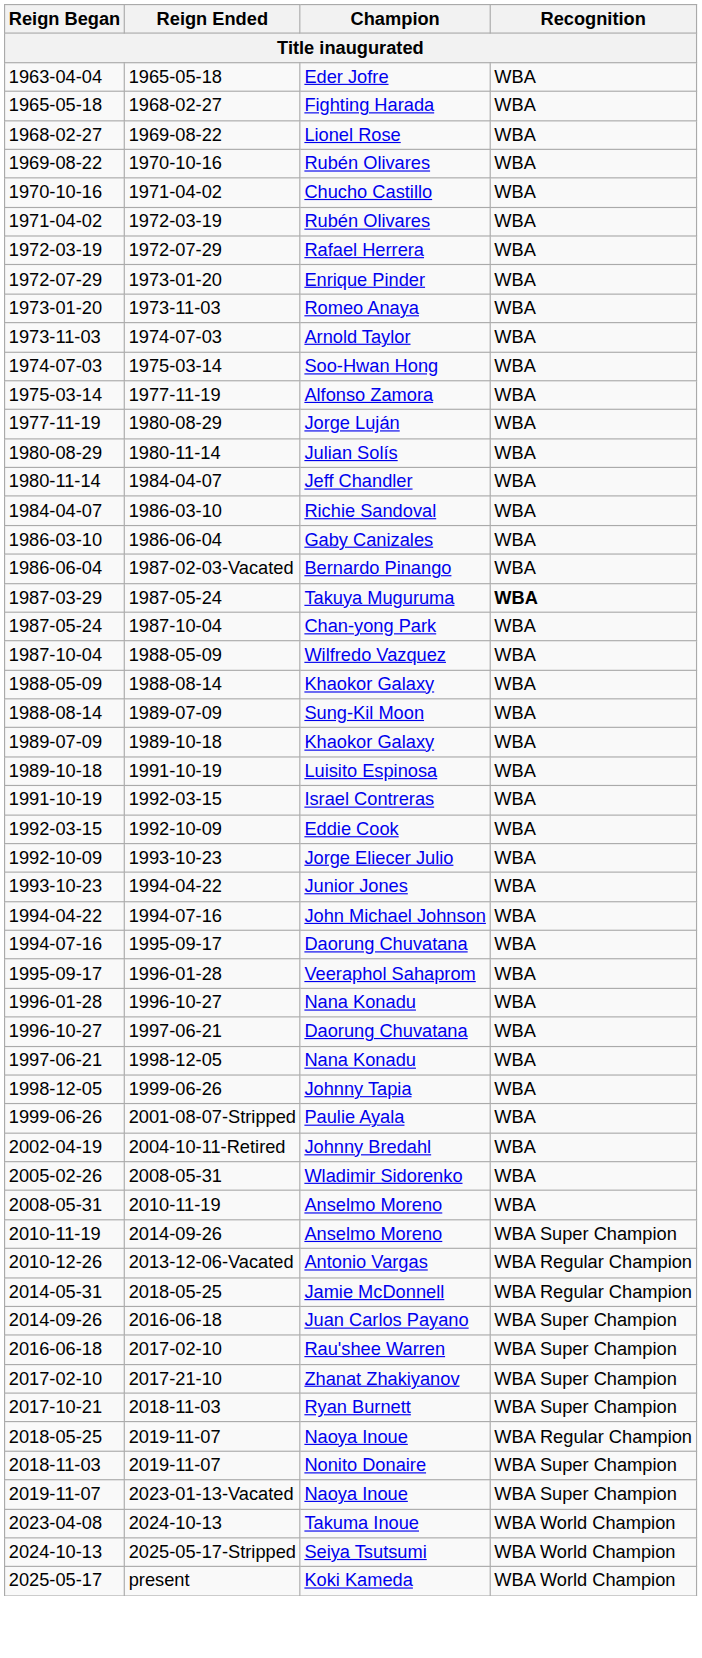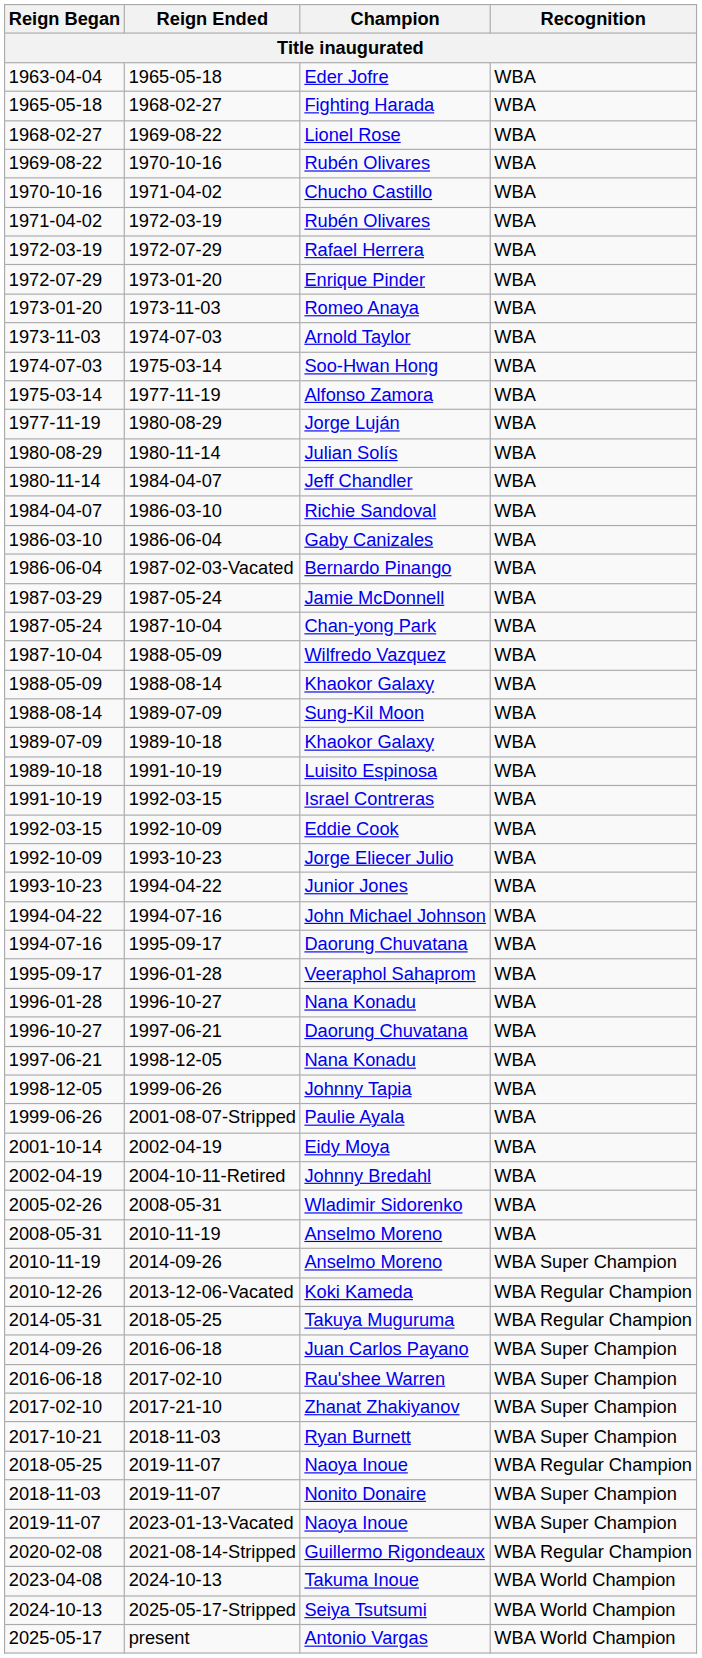1987-03-29 | Champion: Takuya Muguruma -> Jamie McDonnell
1987-03-29 | Recognition: bold -> normal
+ row: 2001-10-14 | 2002-04-19 | Eidy Moya | WBA
2010-12-26 | Champion: Antonio Vargas -> Koki Kameda
2014-05-31 | Champion: Jamie McDonnell -> Takuya Muguruma
+ row: 2020-02-08 | 2021-08-14-Stripped | Guillermo Rigondeaux | WBA Regular Champion
2025-05-17 | Champion: Koki Kameda -> Antonio Vargas
